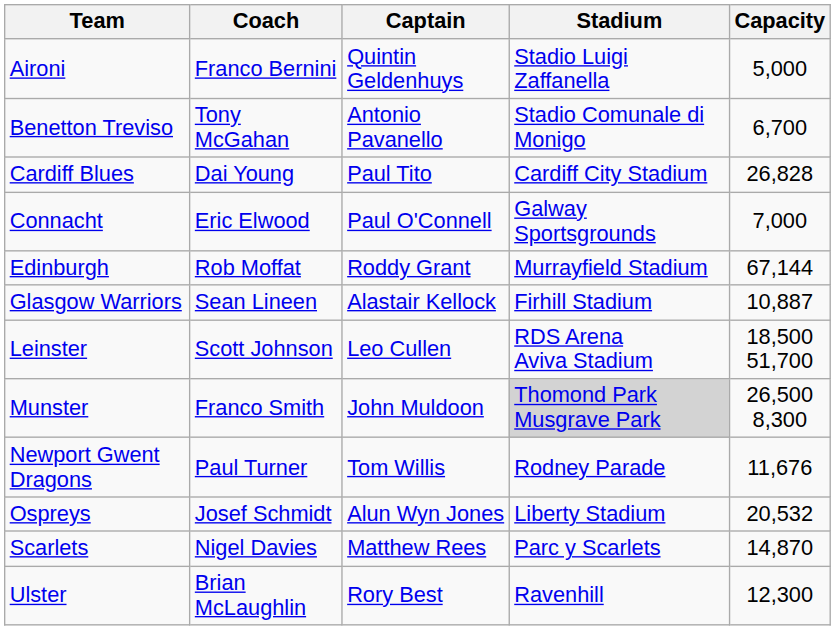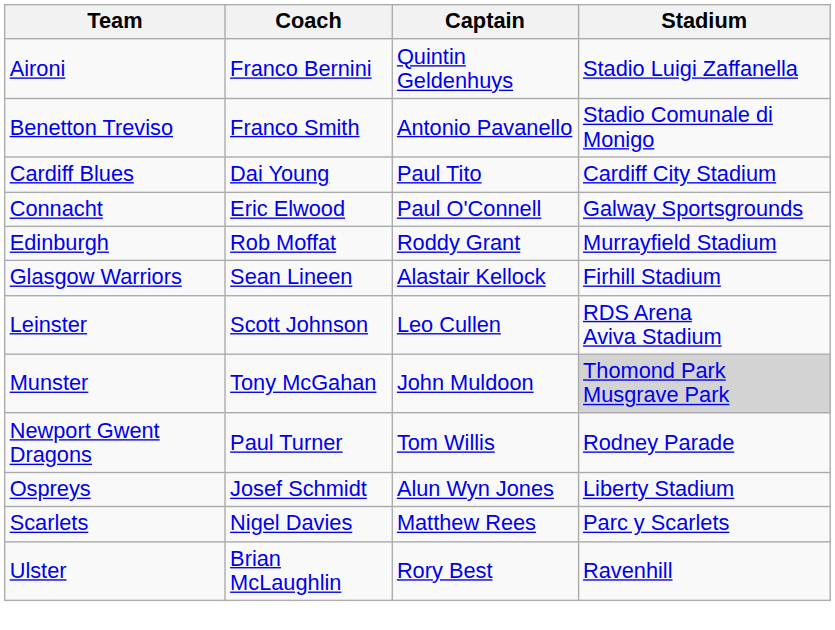- column: Capacity | 5,000 | 6,700 | 26,828 | 7,000 | 67,144 | 10,887 | 18,500 51,700 | 26,500 8,300 | 11,676 | 20,532 | 14,870 | 12,300
Benetton Treviso | Coach: Tony McGahan -> Franco Smith
Munster | Coach: Franco Smith -> Tony McGahan
